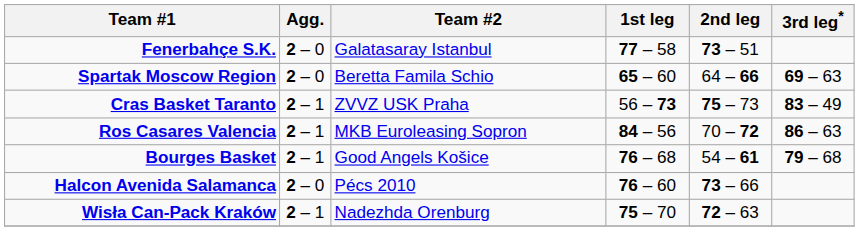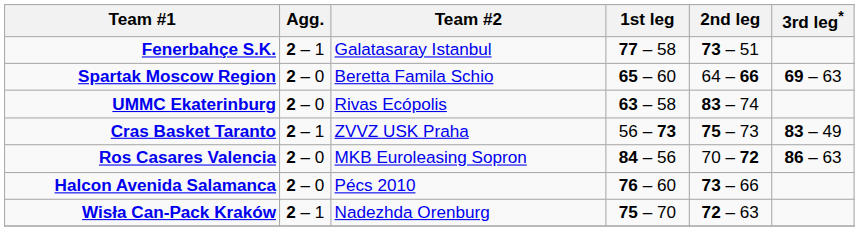Fenerbahçe S.K. | Agg.: 2 – 0 -> 2 – 1
+ row: UMMC Ekaterinburg | 2 – 0 | Rivas Ecópolis | 63 – 58 | 83 – 74
Ros Casares Valencia | Agg.: 2 – 1 -> 2 – 0
- row: Bourges Basket | 2 – 1 | Good Angels Košice | 76 – 68 | 54 – 61 | 79 – 68
